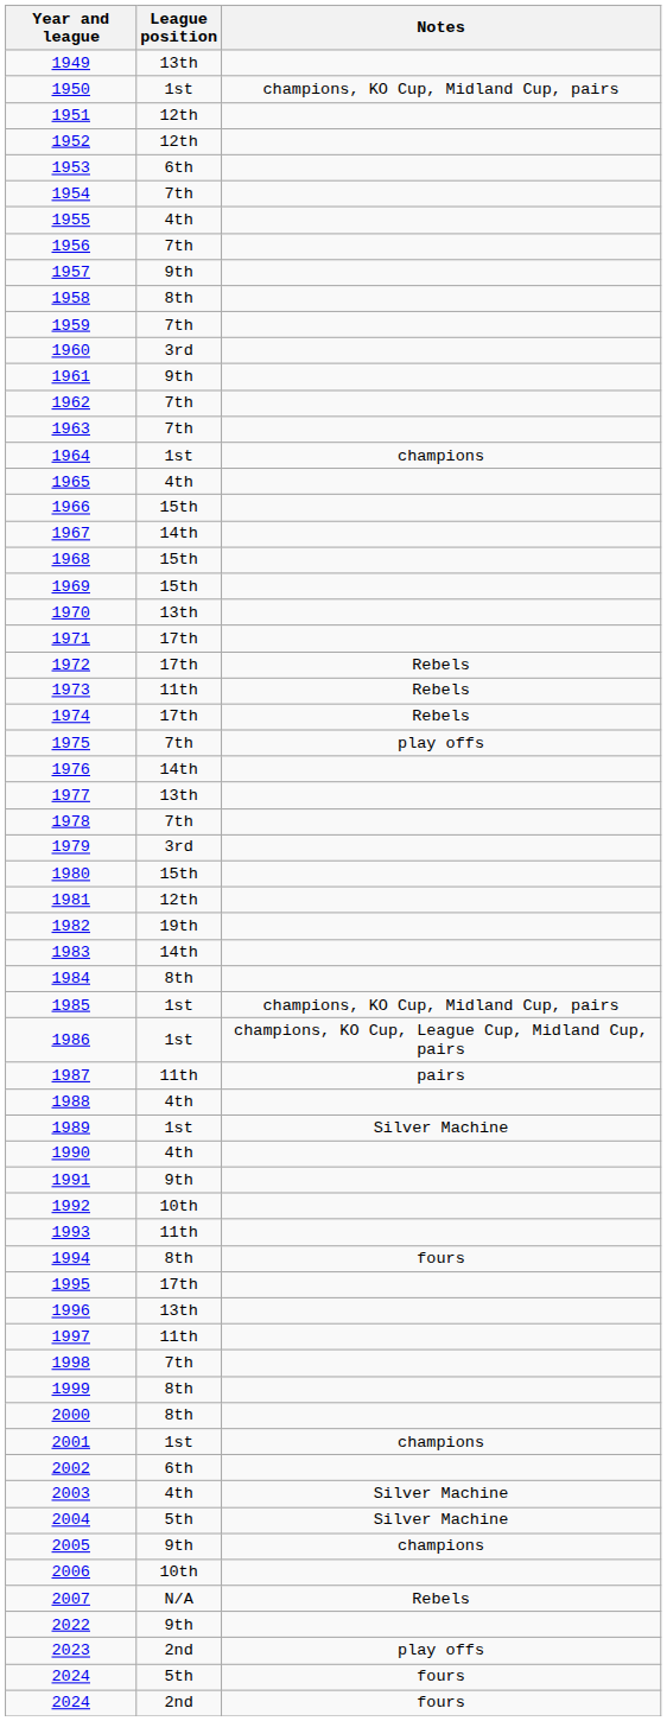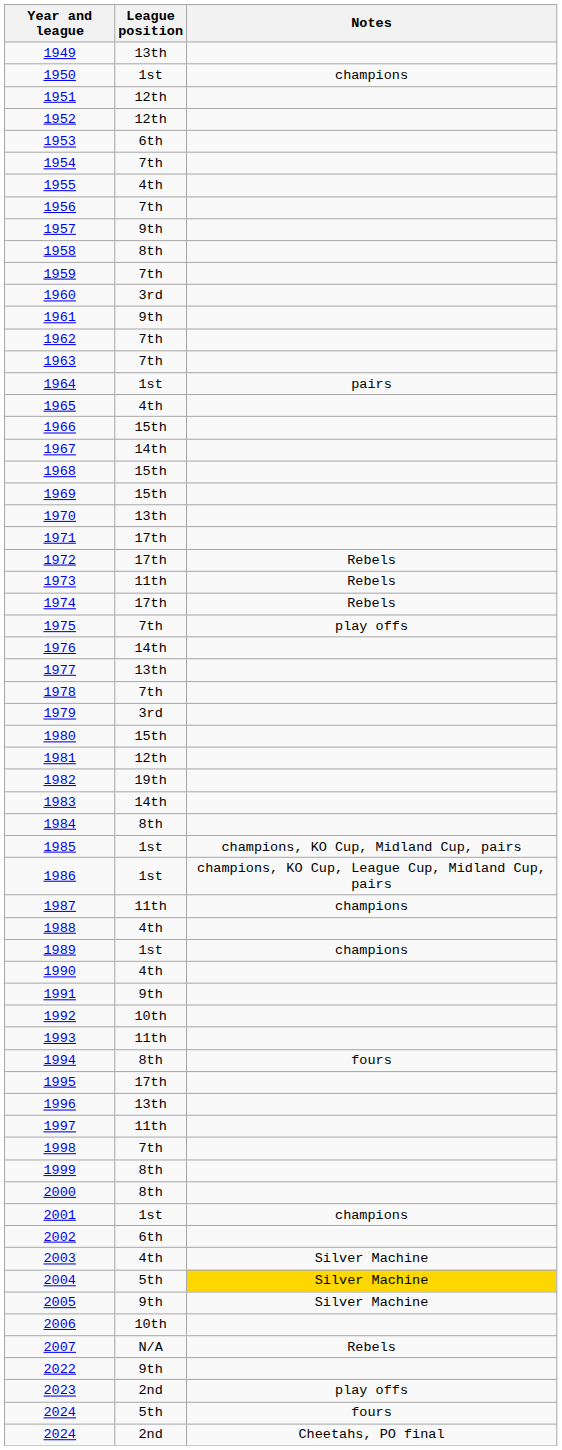1950 | Notes: champions, KO Cup, Midland Cup, pairs -> champions
1964 | Notes: champions -> pairs
1987 | Notes: pairs -> champions
1989 | Notes: Silver Machine -> champions
2004 | Notes: no background -> gold background
2005 | Notes: champions -> Silver Machine
2024 / 2nd | Notes: fours -> Cheetahs, PO final
